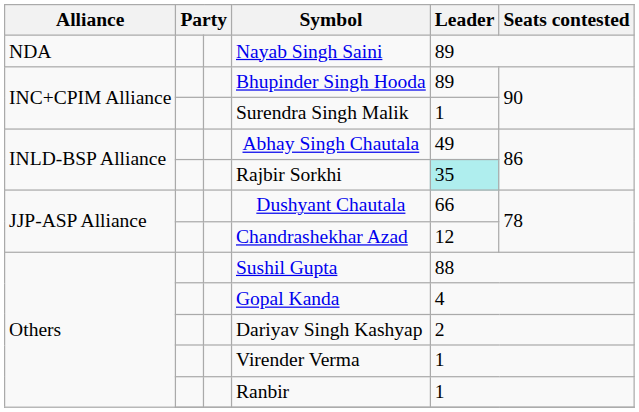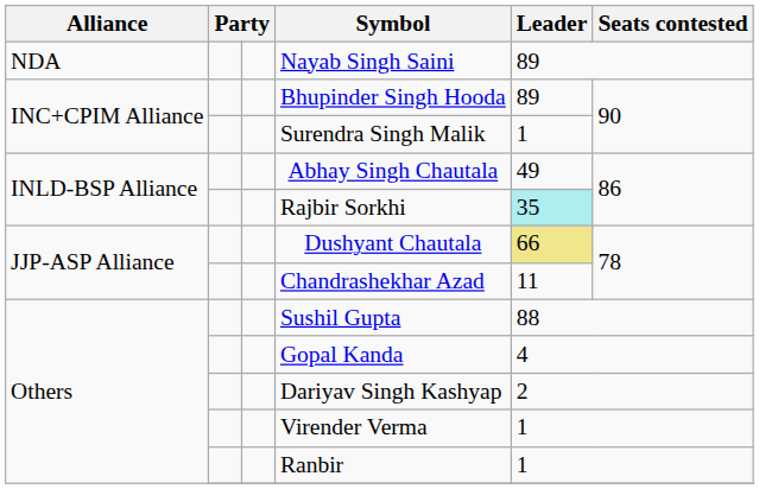Dushyant Chautala | Leader: no background -> khaki background
Chandrashekhar Azad | Leader: 12 -> 11
